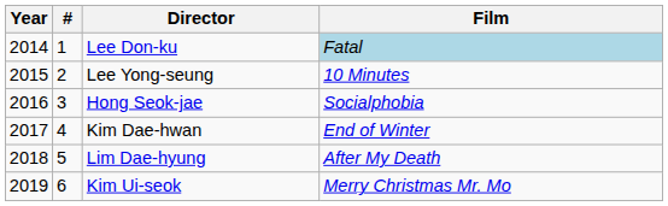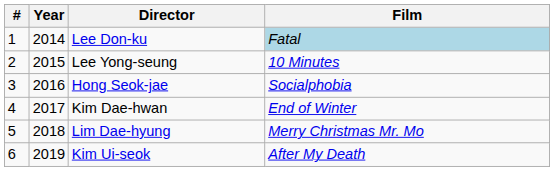columns swapped: # <-> Year
Lim Dae-hyung | Film: After My Death -> Merry Christmas Mr. Mo
Kim Ui-seok | Film: Merry Christmas Mr. Mo -> After My Death
